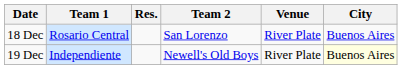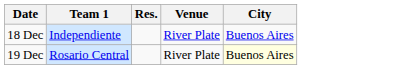- column: Team 2 | San Lorenzo | Newell's Old Boys
18 Dec | Team 1: Rosario Central -> Independiente
19 Dec | Team 1: Independiente -> Rosario Central
